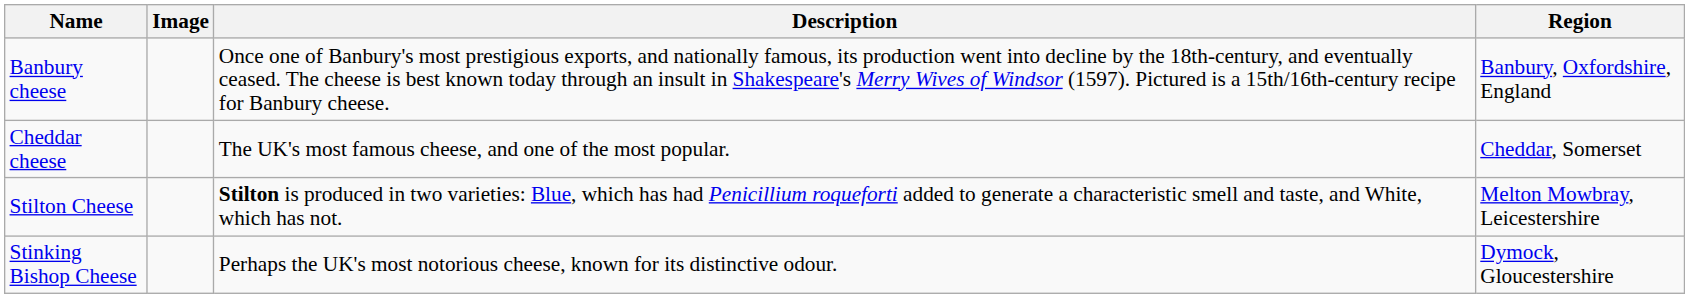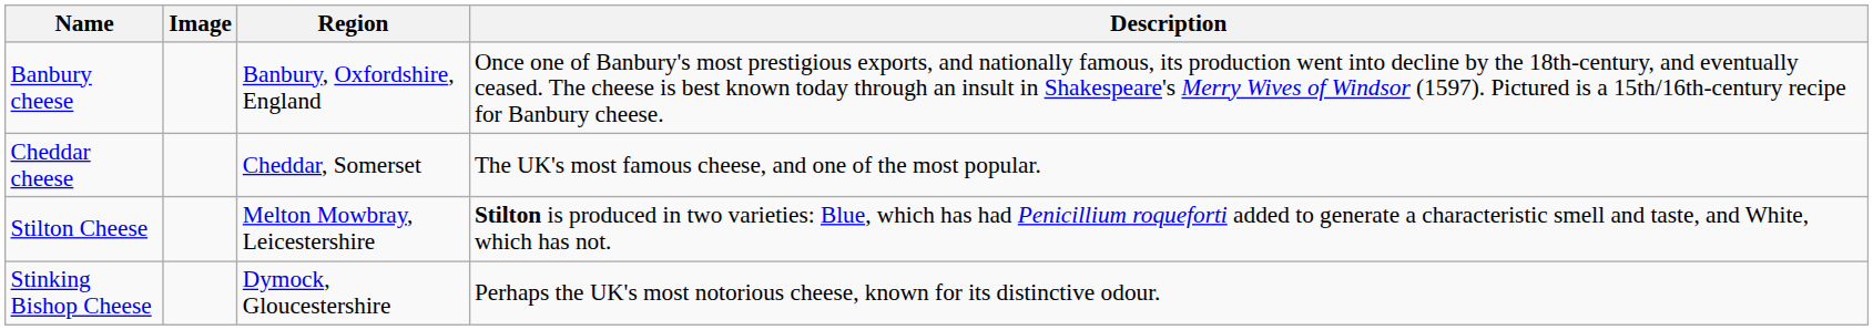columns swapped: Region <-> Description
